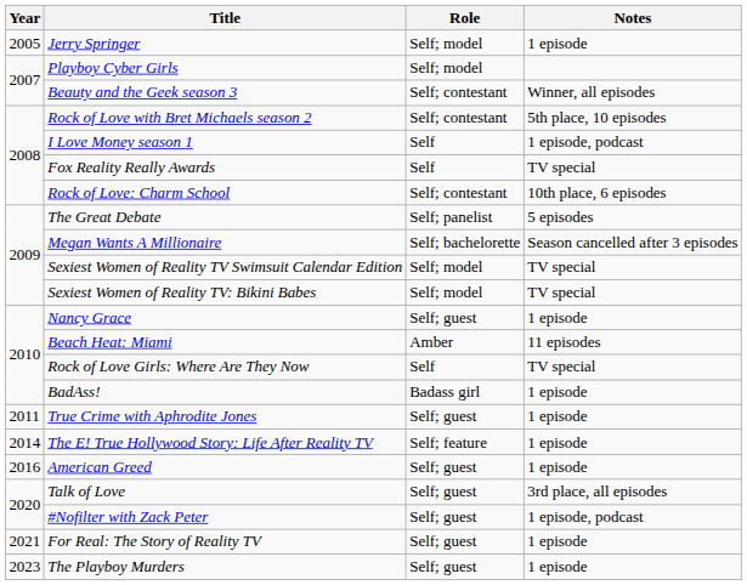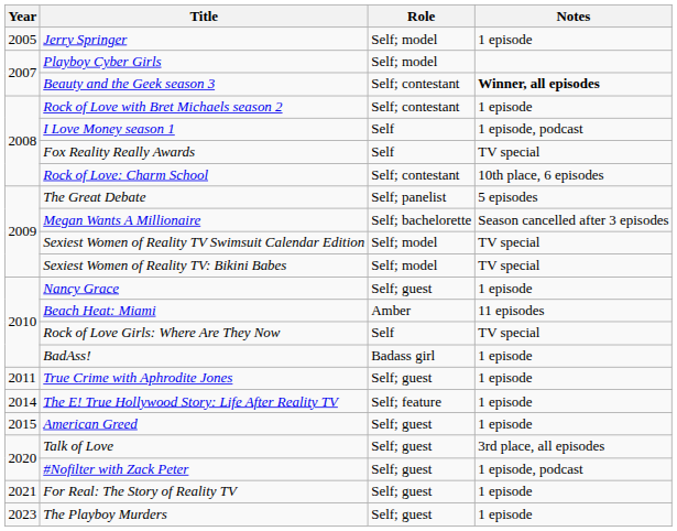Beauty and the Geek season 3 | Notes: normal -> bold
Rock of Love with Bret Michaels season 2 | Notes: 5th place, 10 episodes -> 1 episode
American Greed | Year: 2016 -> 2015
